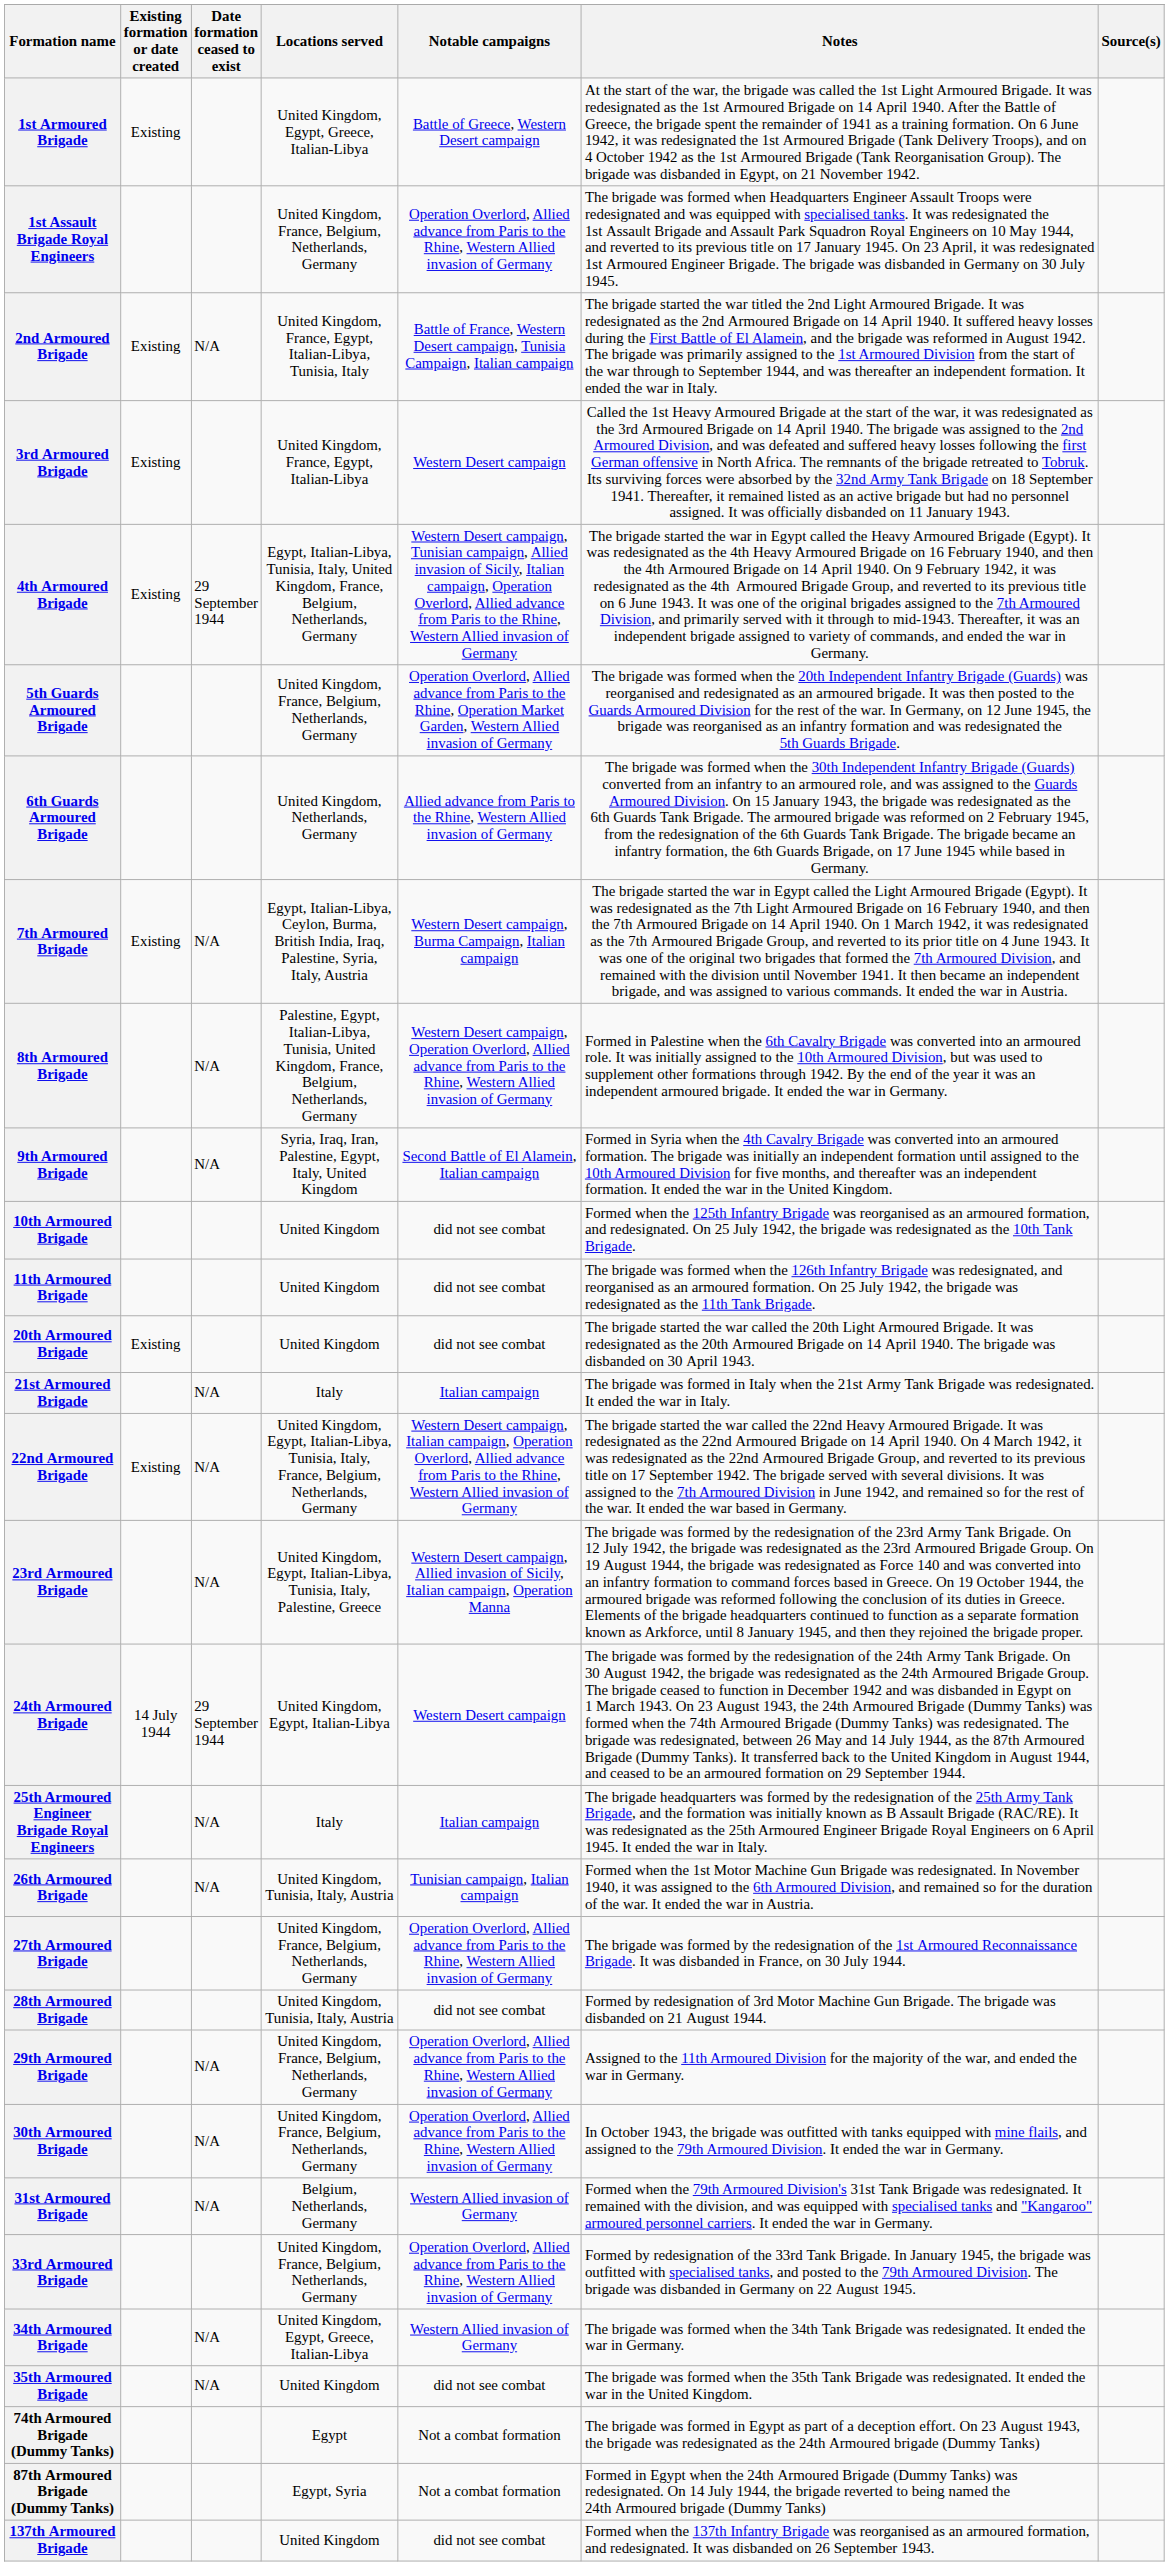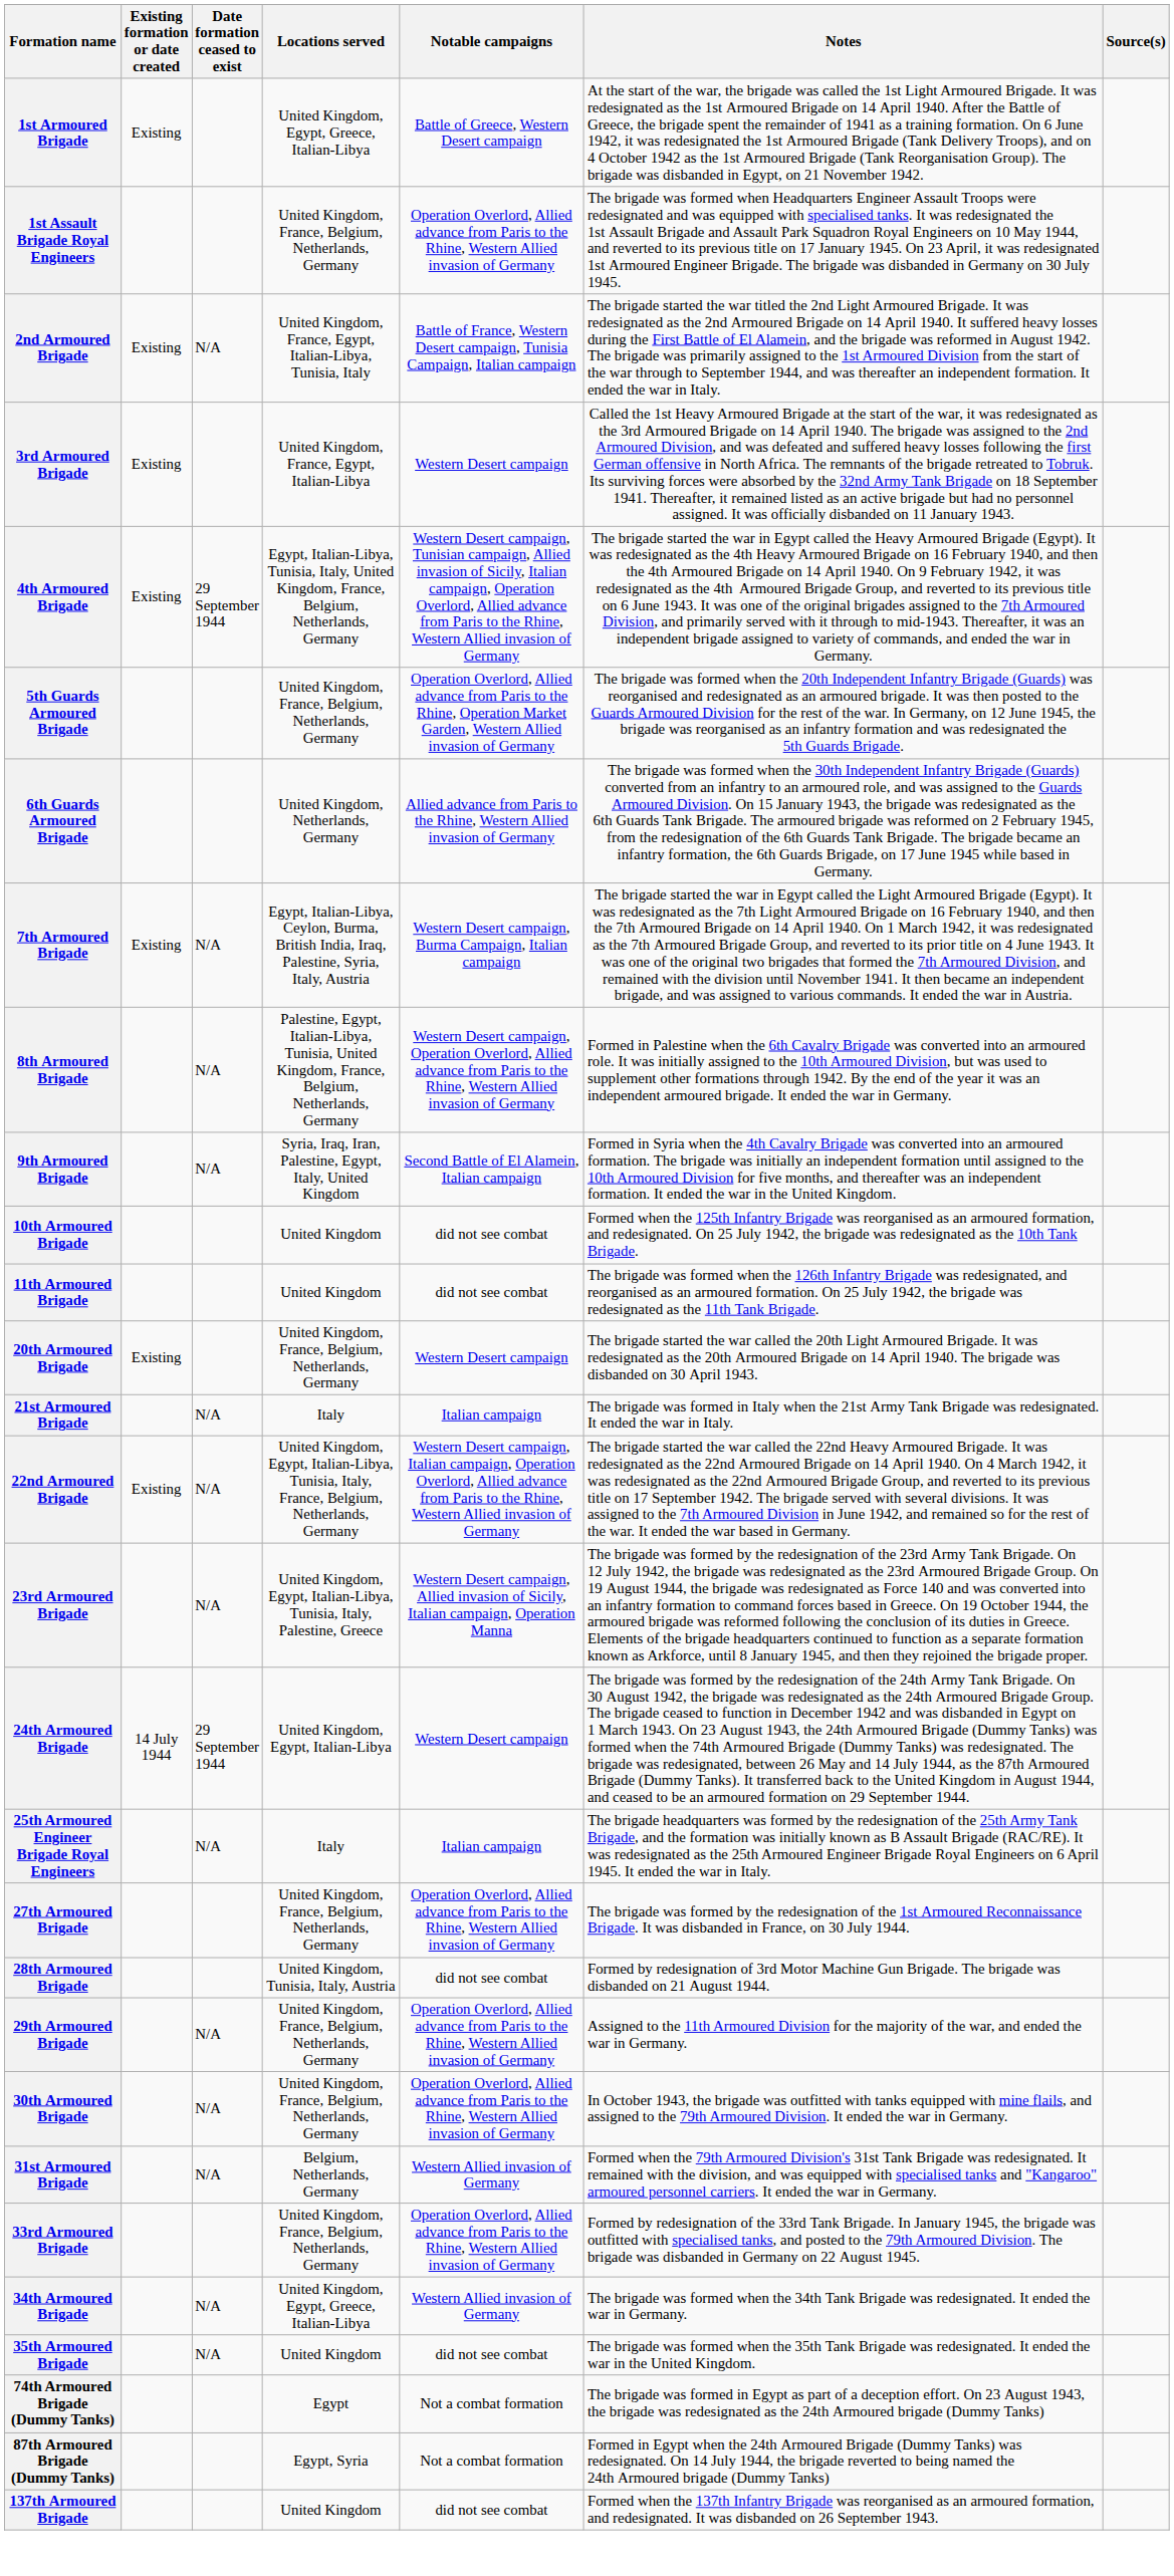20th Armoured Brigade | Locations served: United Kingdom -> United Kingdom, France, Belgium, Netherlands, Germany
20th Armoured Brigade | Notable campaigns: did not see combat -> Western Desert campaign
- row: 26th Armoured Brigade | N/A | United Kingdom, Tunisia, Italy, Austria | Tunisian campaign, Italian campaign | Formed when the 1st Motor Machine Gun Brigade was redesignated. In November 1940, it was assigned to the 6th Armoured Division, and remained so for the duration of the war. It ended the war in Austria.
